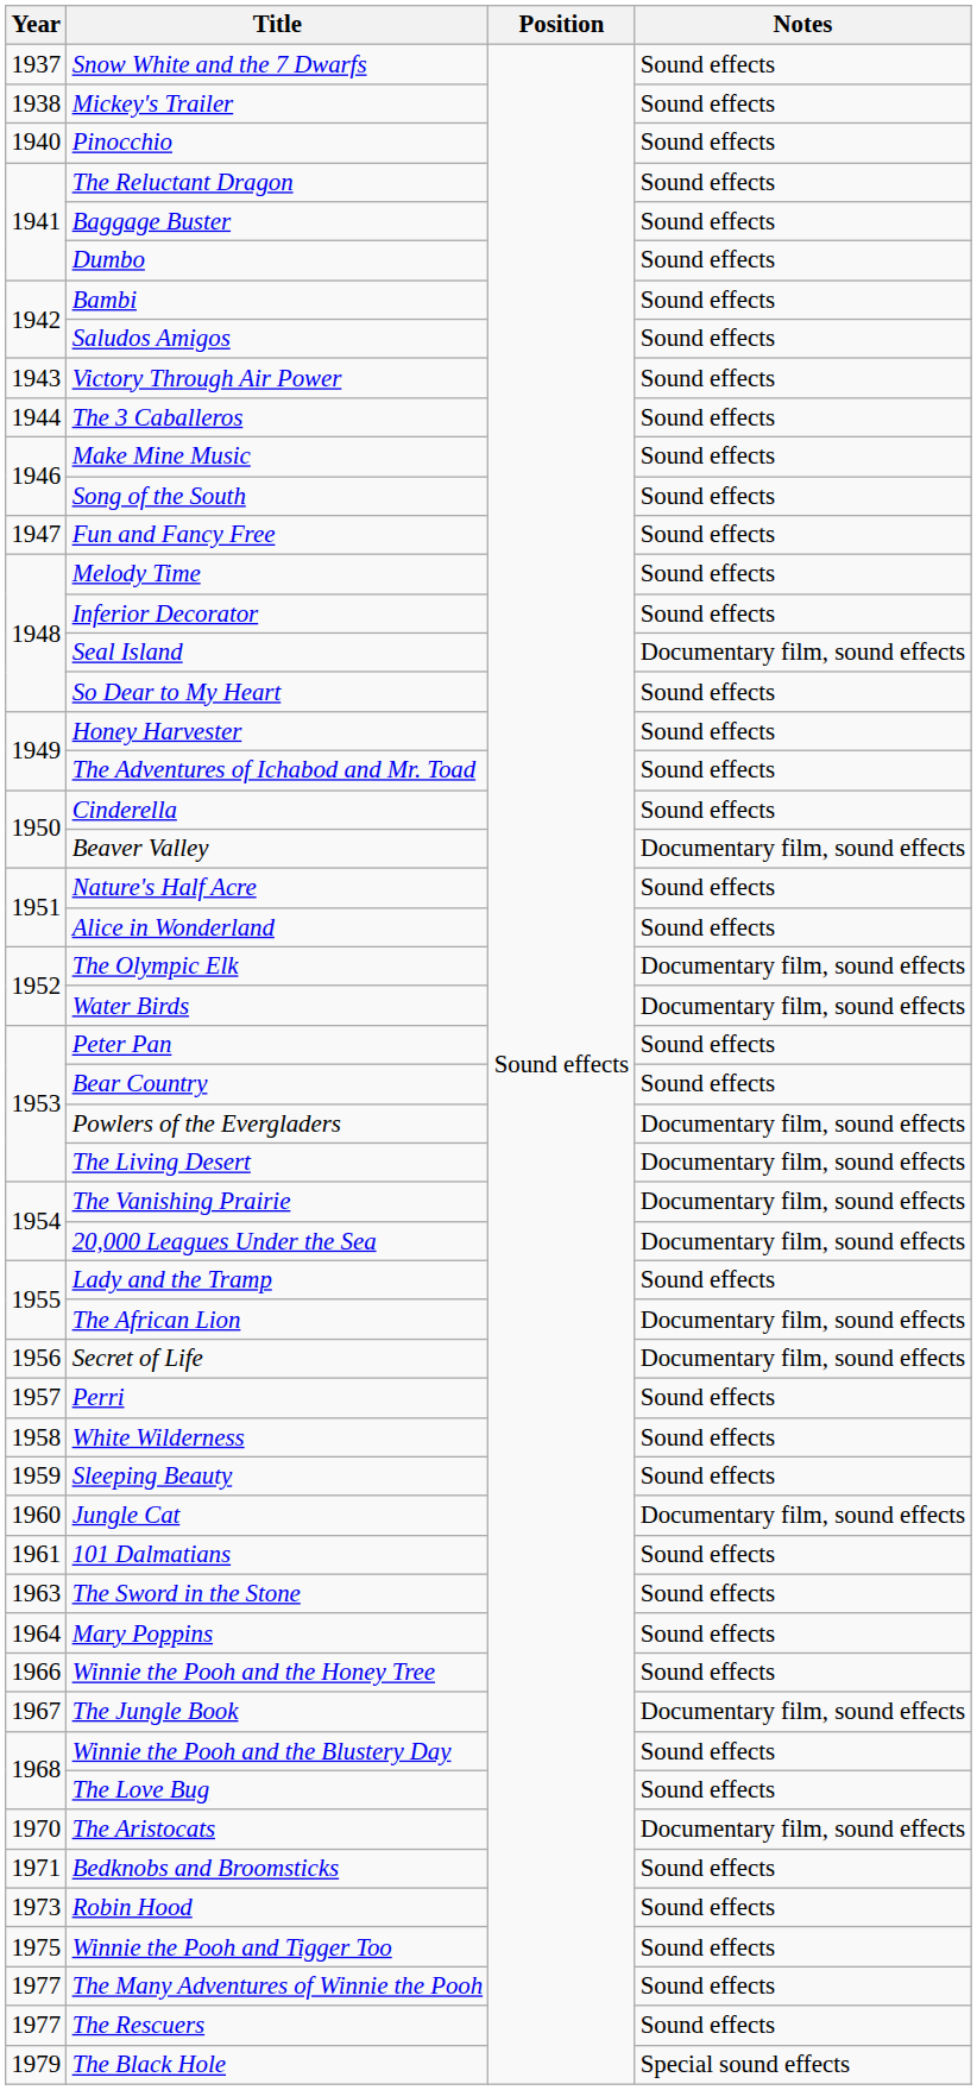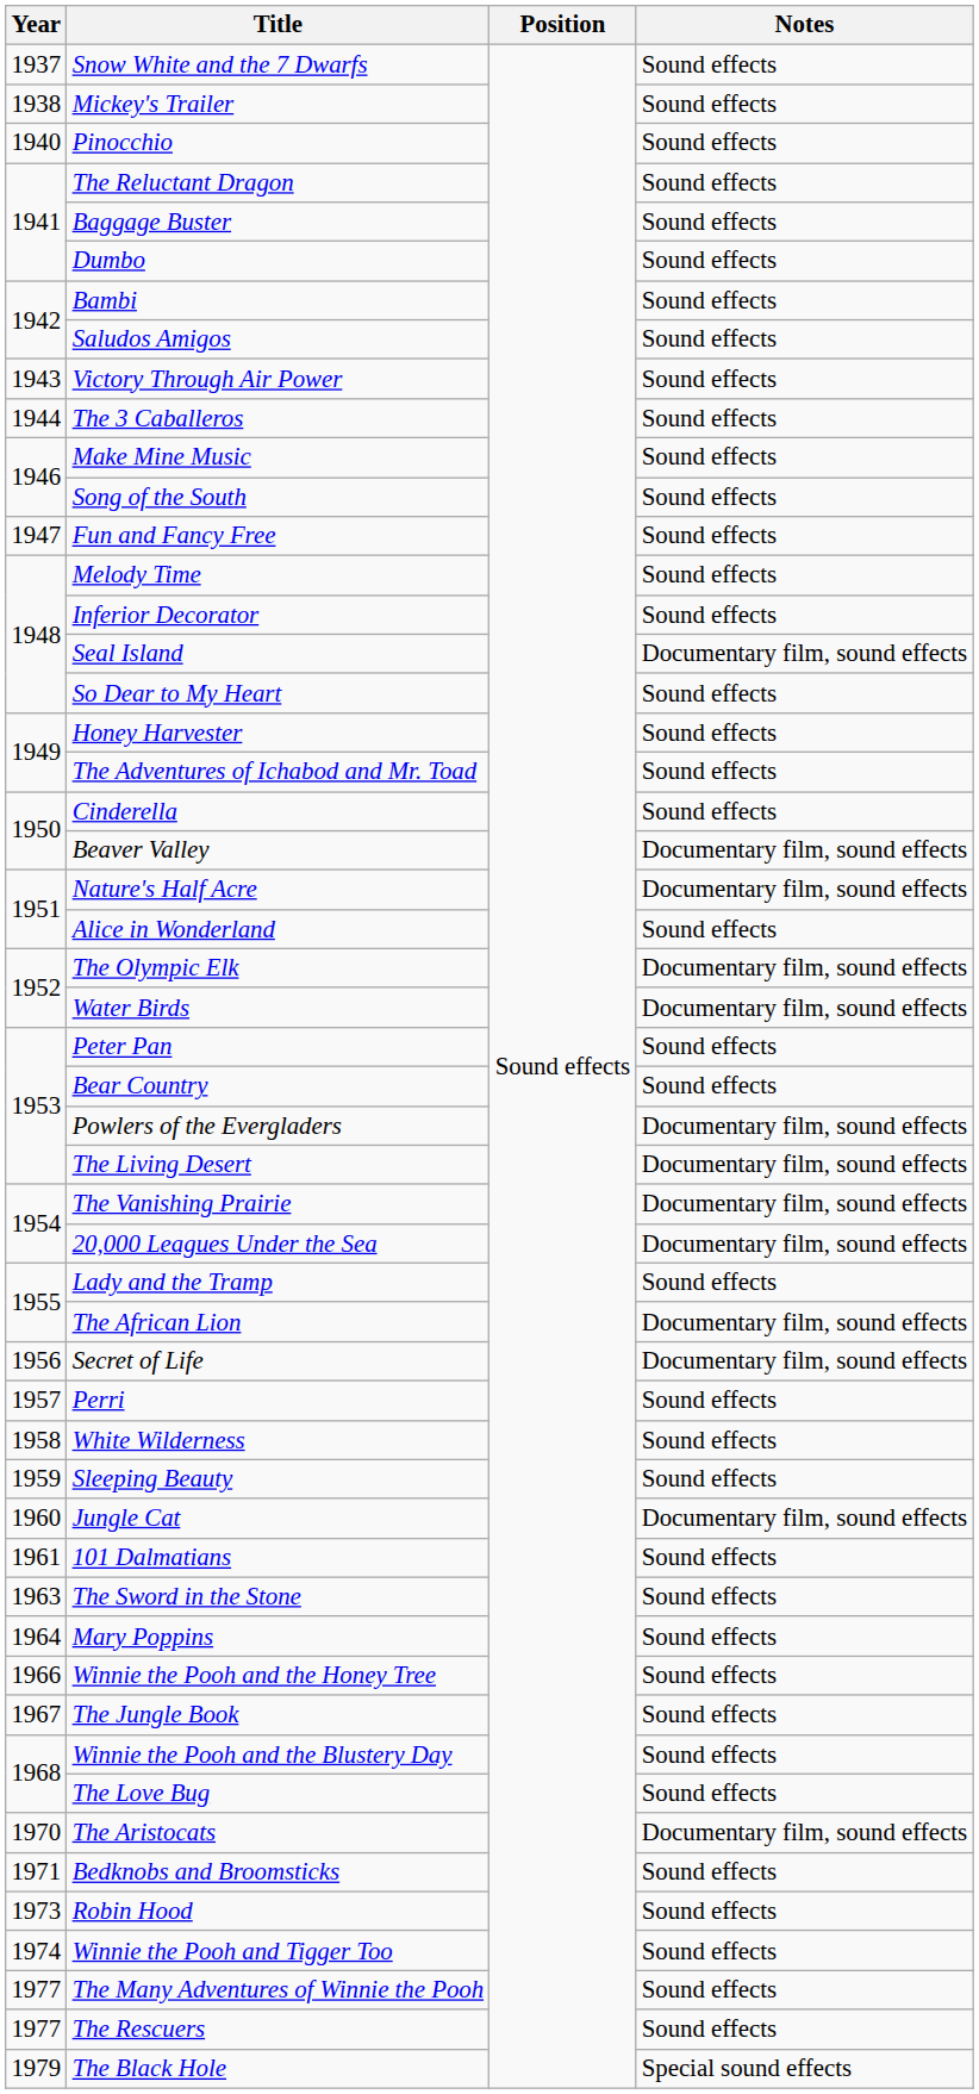Nature's Half Acre | Notes: Sound effects -> Documentary film, sound effects
The Jungle Book | Notes: Documentary film, sound effects -> Sound effects
Winnie the Pooh and Tigger Too | Year: 1975 -> 1974
